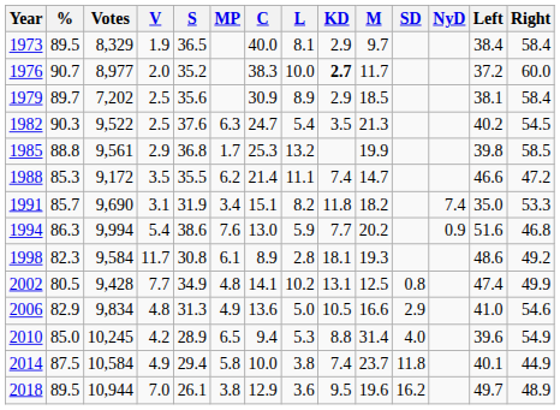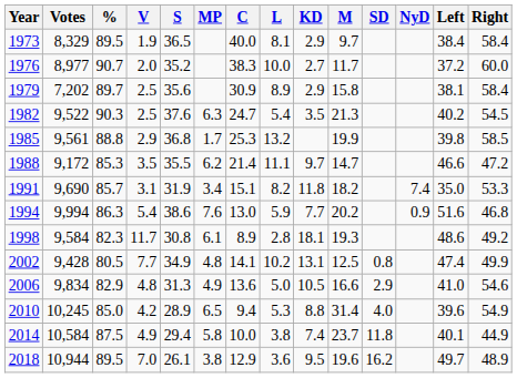columns swapped: % <-> Votes
1976 | KD: bold -> normal
1979 | M: 18.5 -> 15.8
1988 | KD: 7.4 -> 9.7
